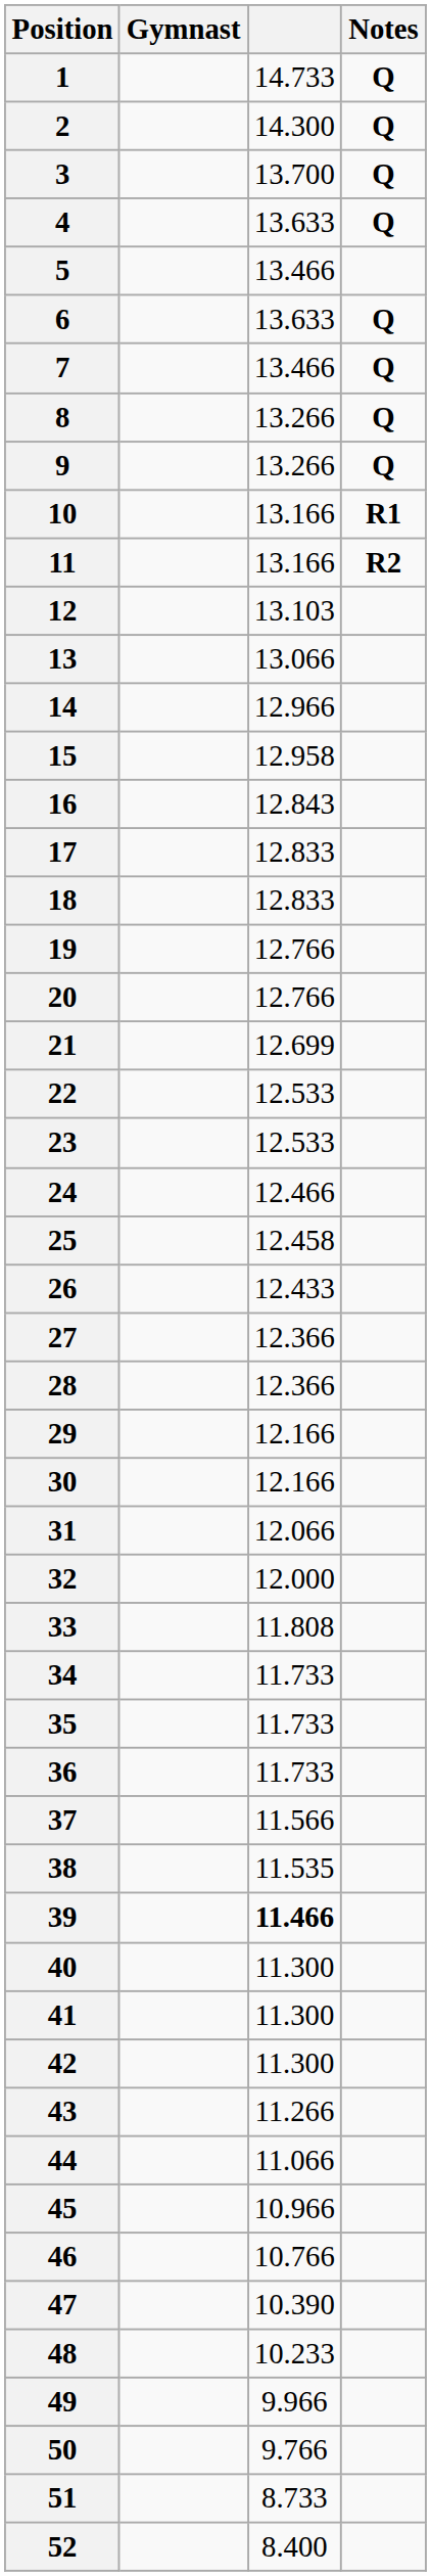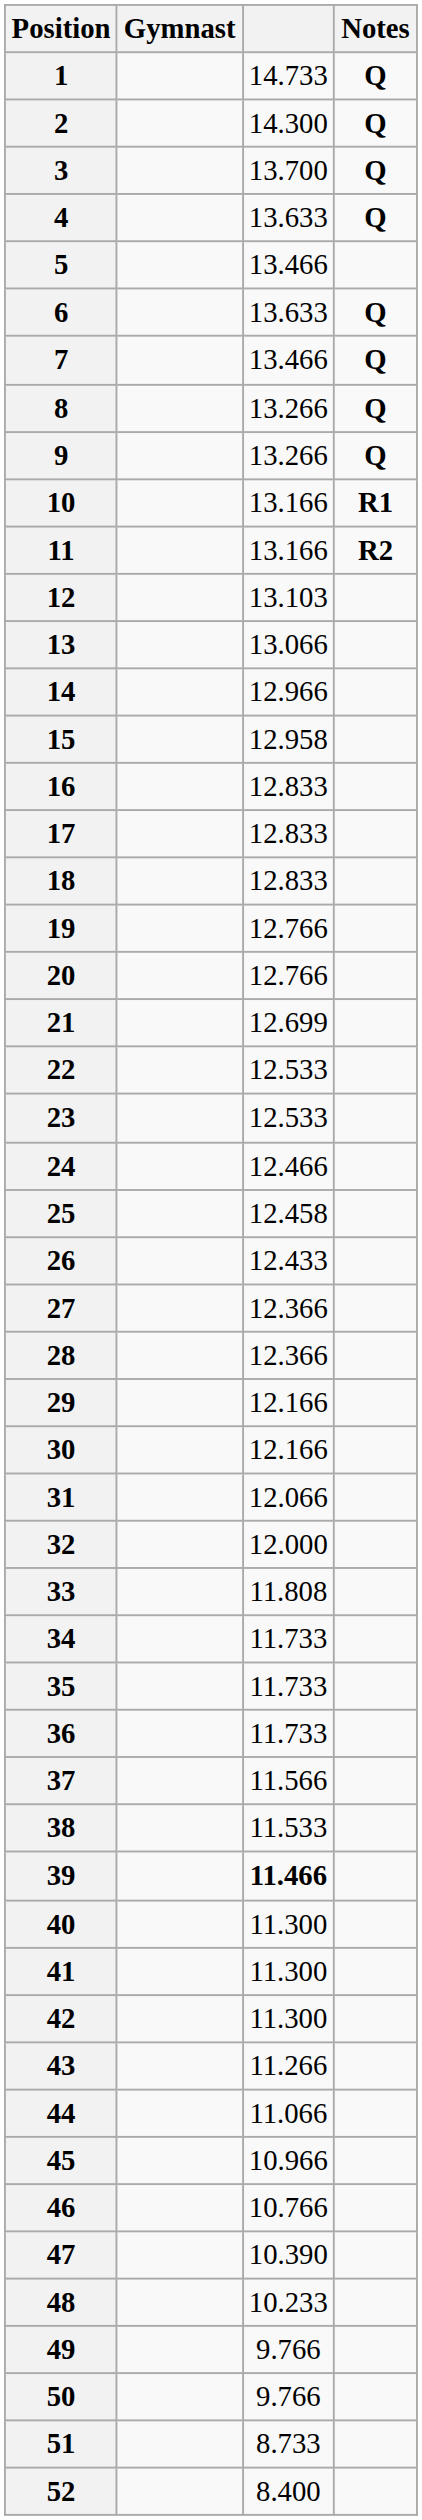16 | column 3: 12.843 -> 12.833
38 | column 3: 11.535 -> 11.533
49 | column 3: 9.966 -> 9.766
